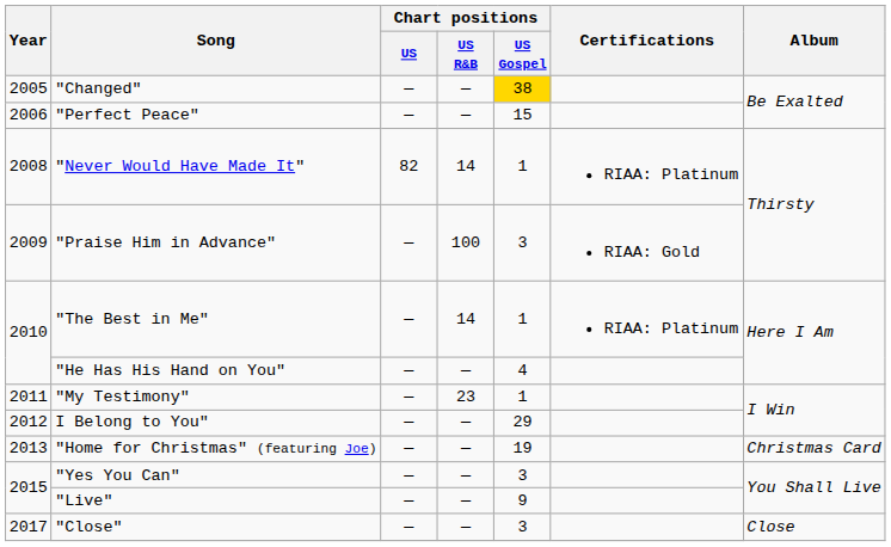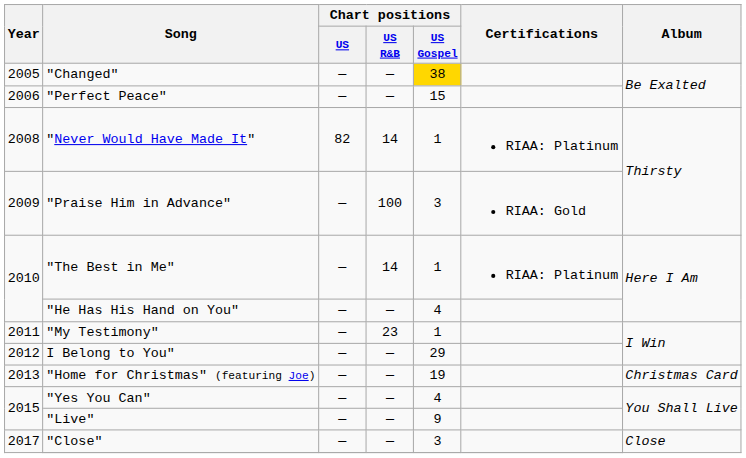"Yes You Can" | Chart positions / US Gospel: 3 -> 4
